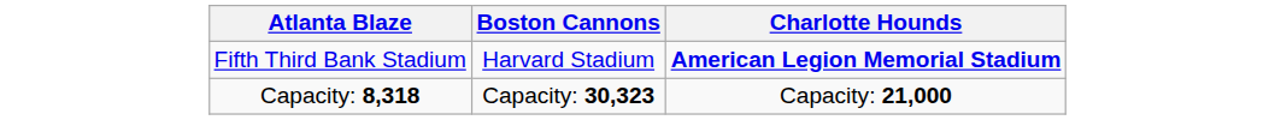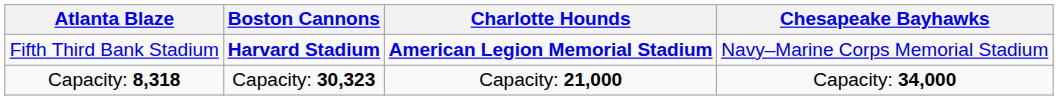+ column: Chesapeake Bayhawks | Navy–Marine Corps Memorial Stadium | Capacity: 34,000
Fifth Third Bank Stadium | Boston Cannons: normal -> bold
